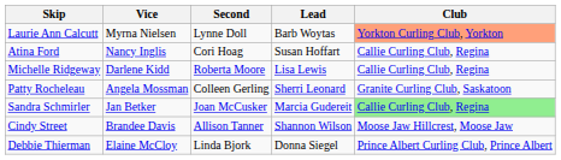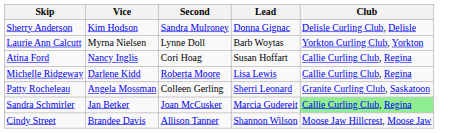+ row: Sherry Anderson | Kim Hodson | Sandra Mulroney | Donna Gignac | Delisle Curling Club, Delisle
Laurie Ann Calcutt | Club: lightsalmon background -> no background
- row: Debbie Thierman | Elaine McCloy | Linda Bjork | Donna Siegel | Prince Albert Curling Club, Prince Albert
